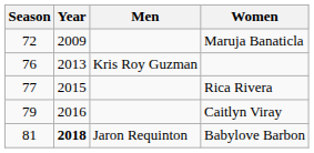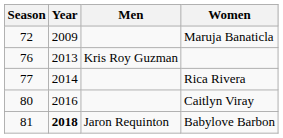Rica Rivera | Year: 2015 -> 2014
Caitlyn Viray | Season: 79 -> 80
